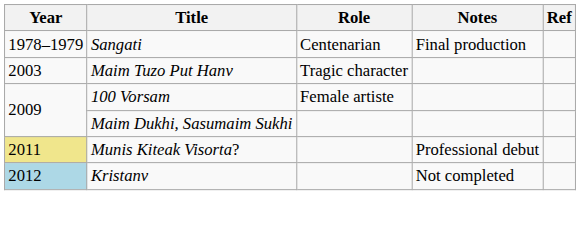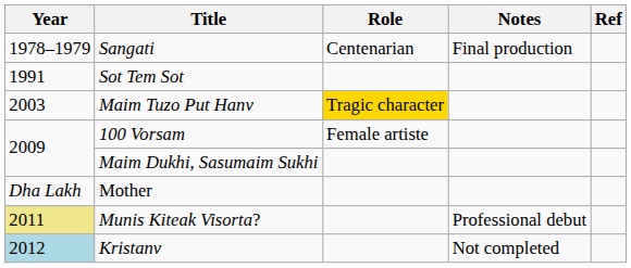+ row: 1991 | Sot Tem Sot
Maim Tuzo Put Hanv | Role: no background -> gold background
+ row: Dha Lakh | Mother
